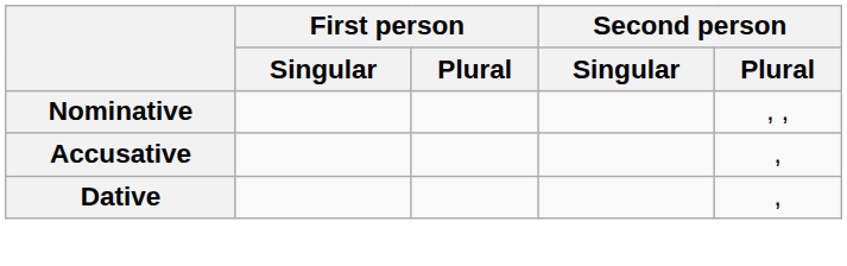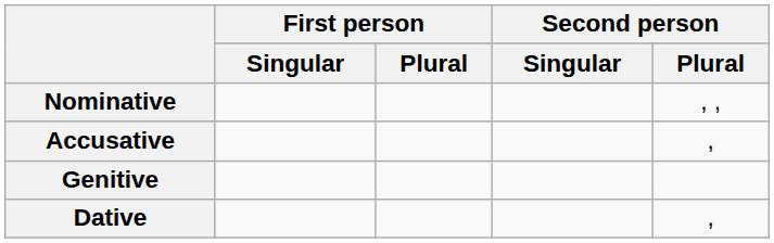+ row: Genitive
